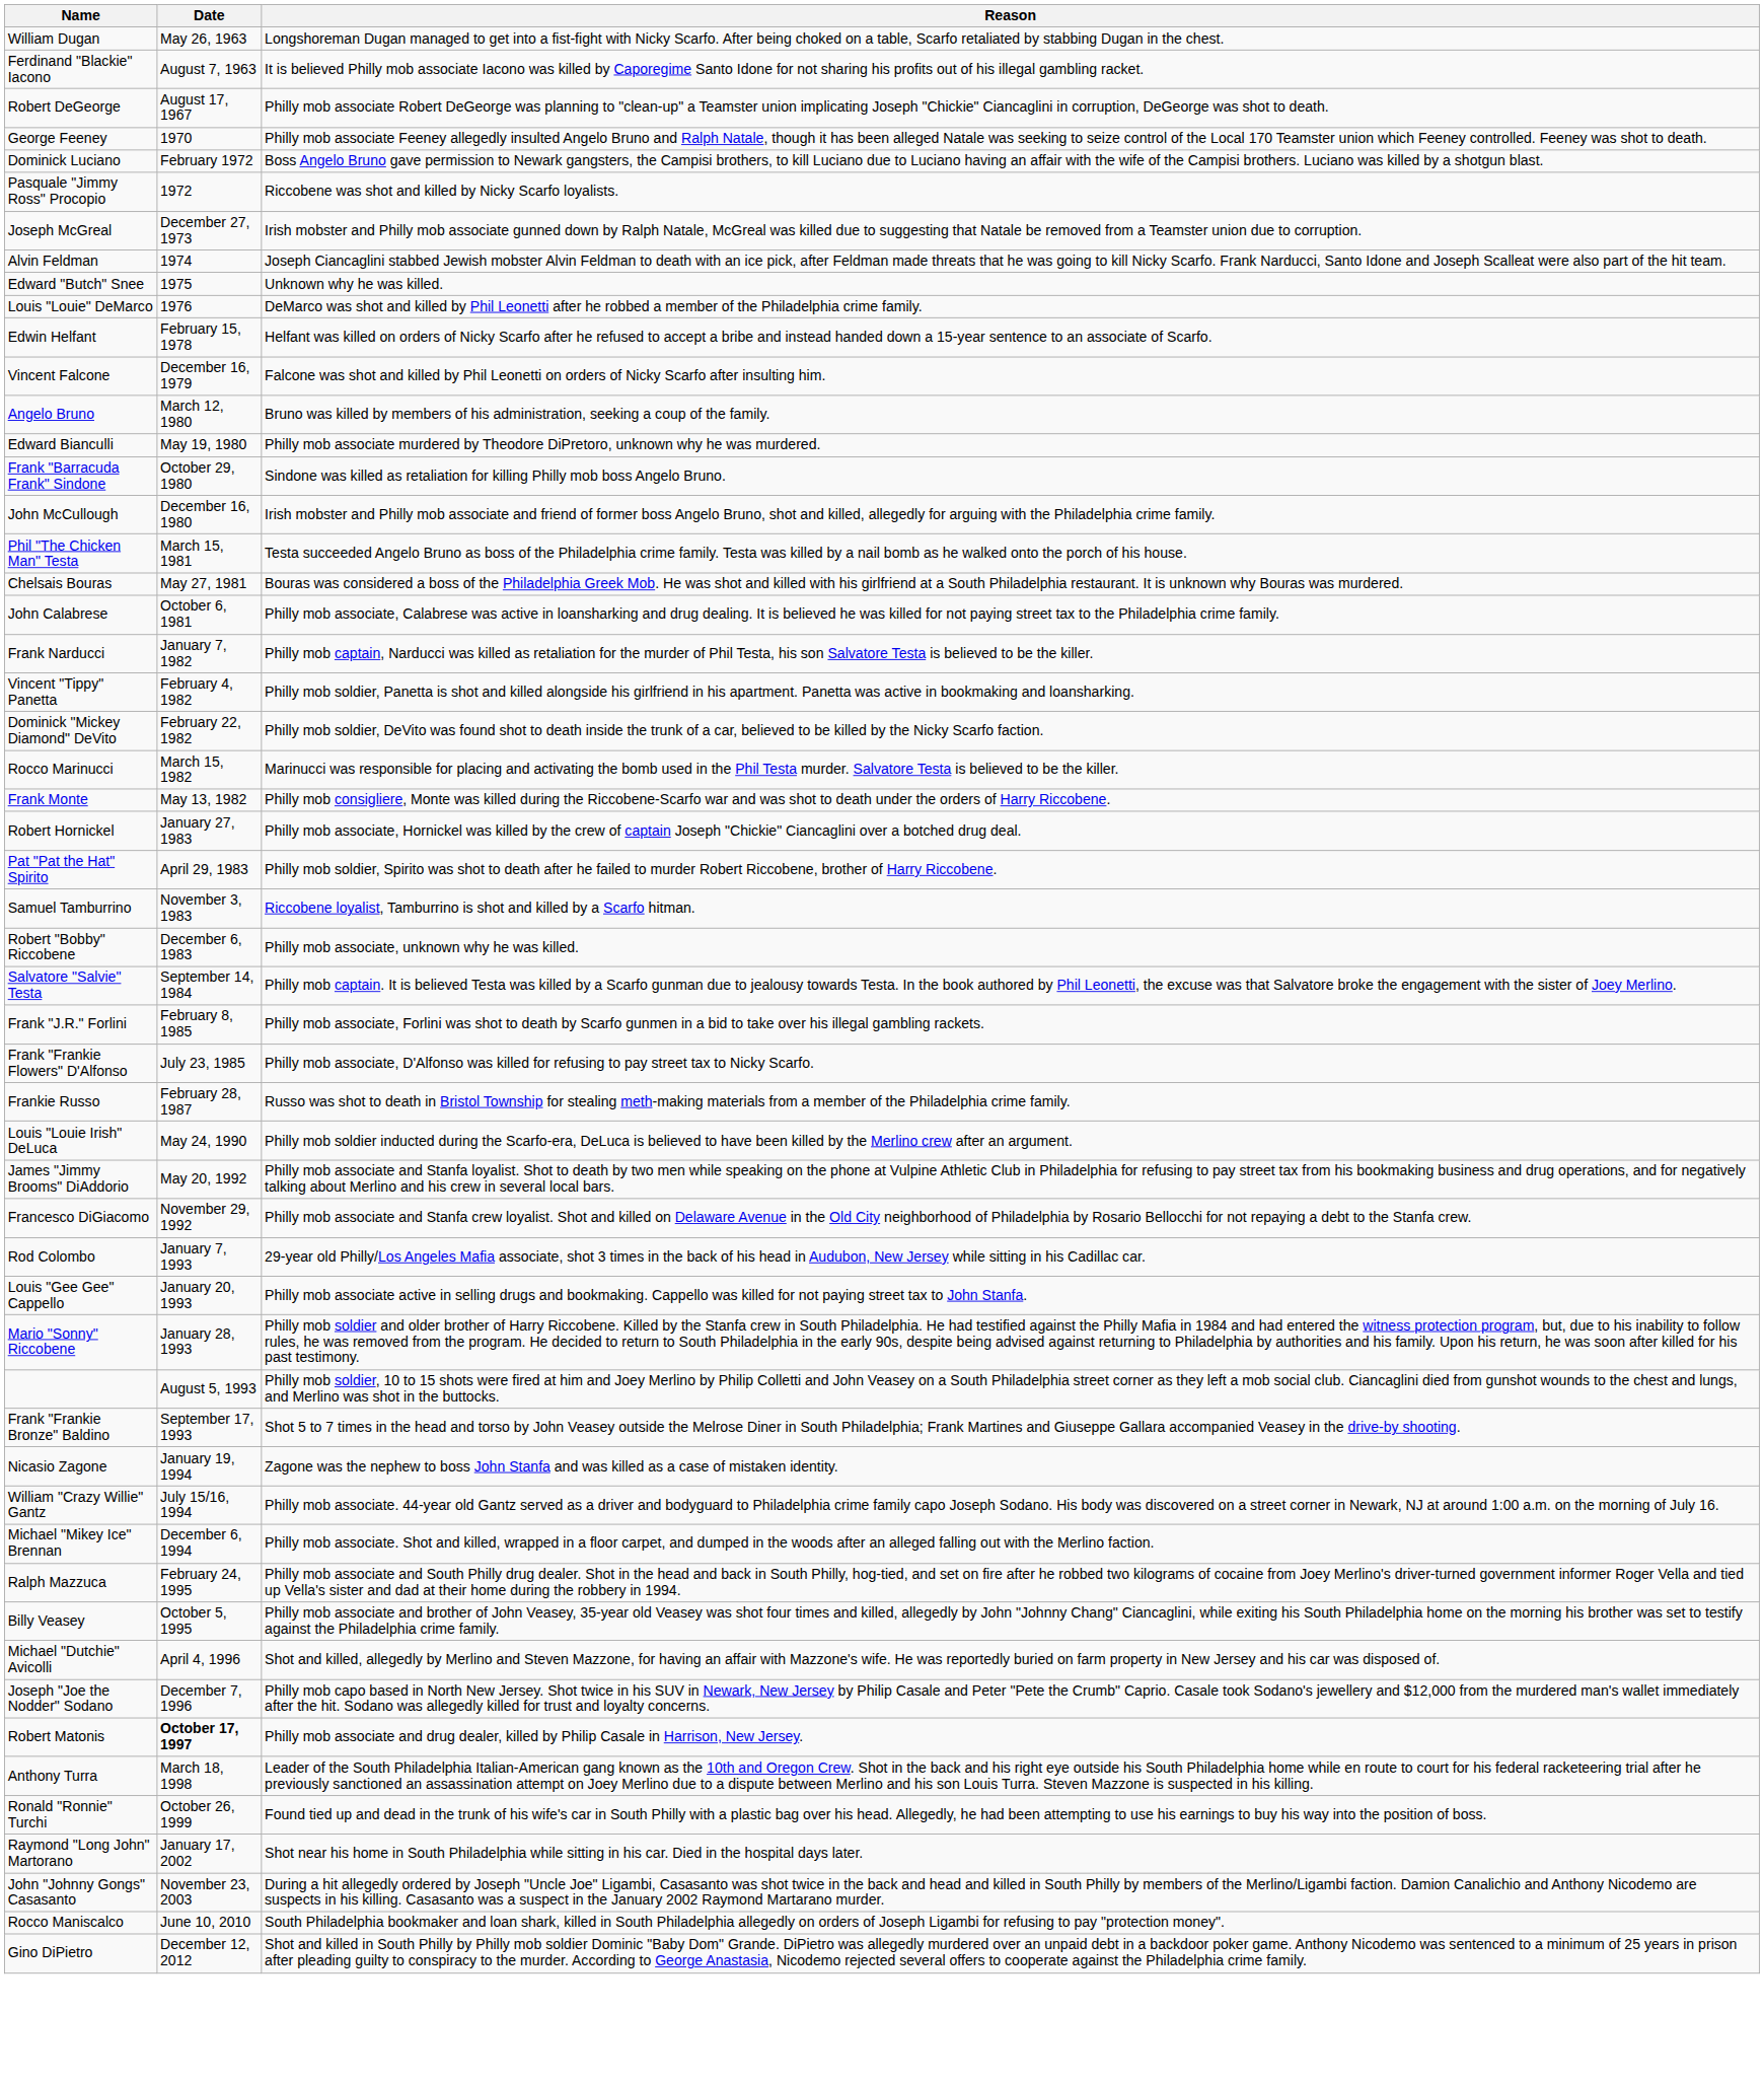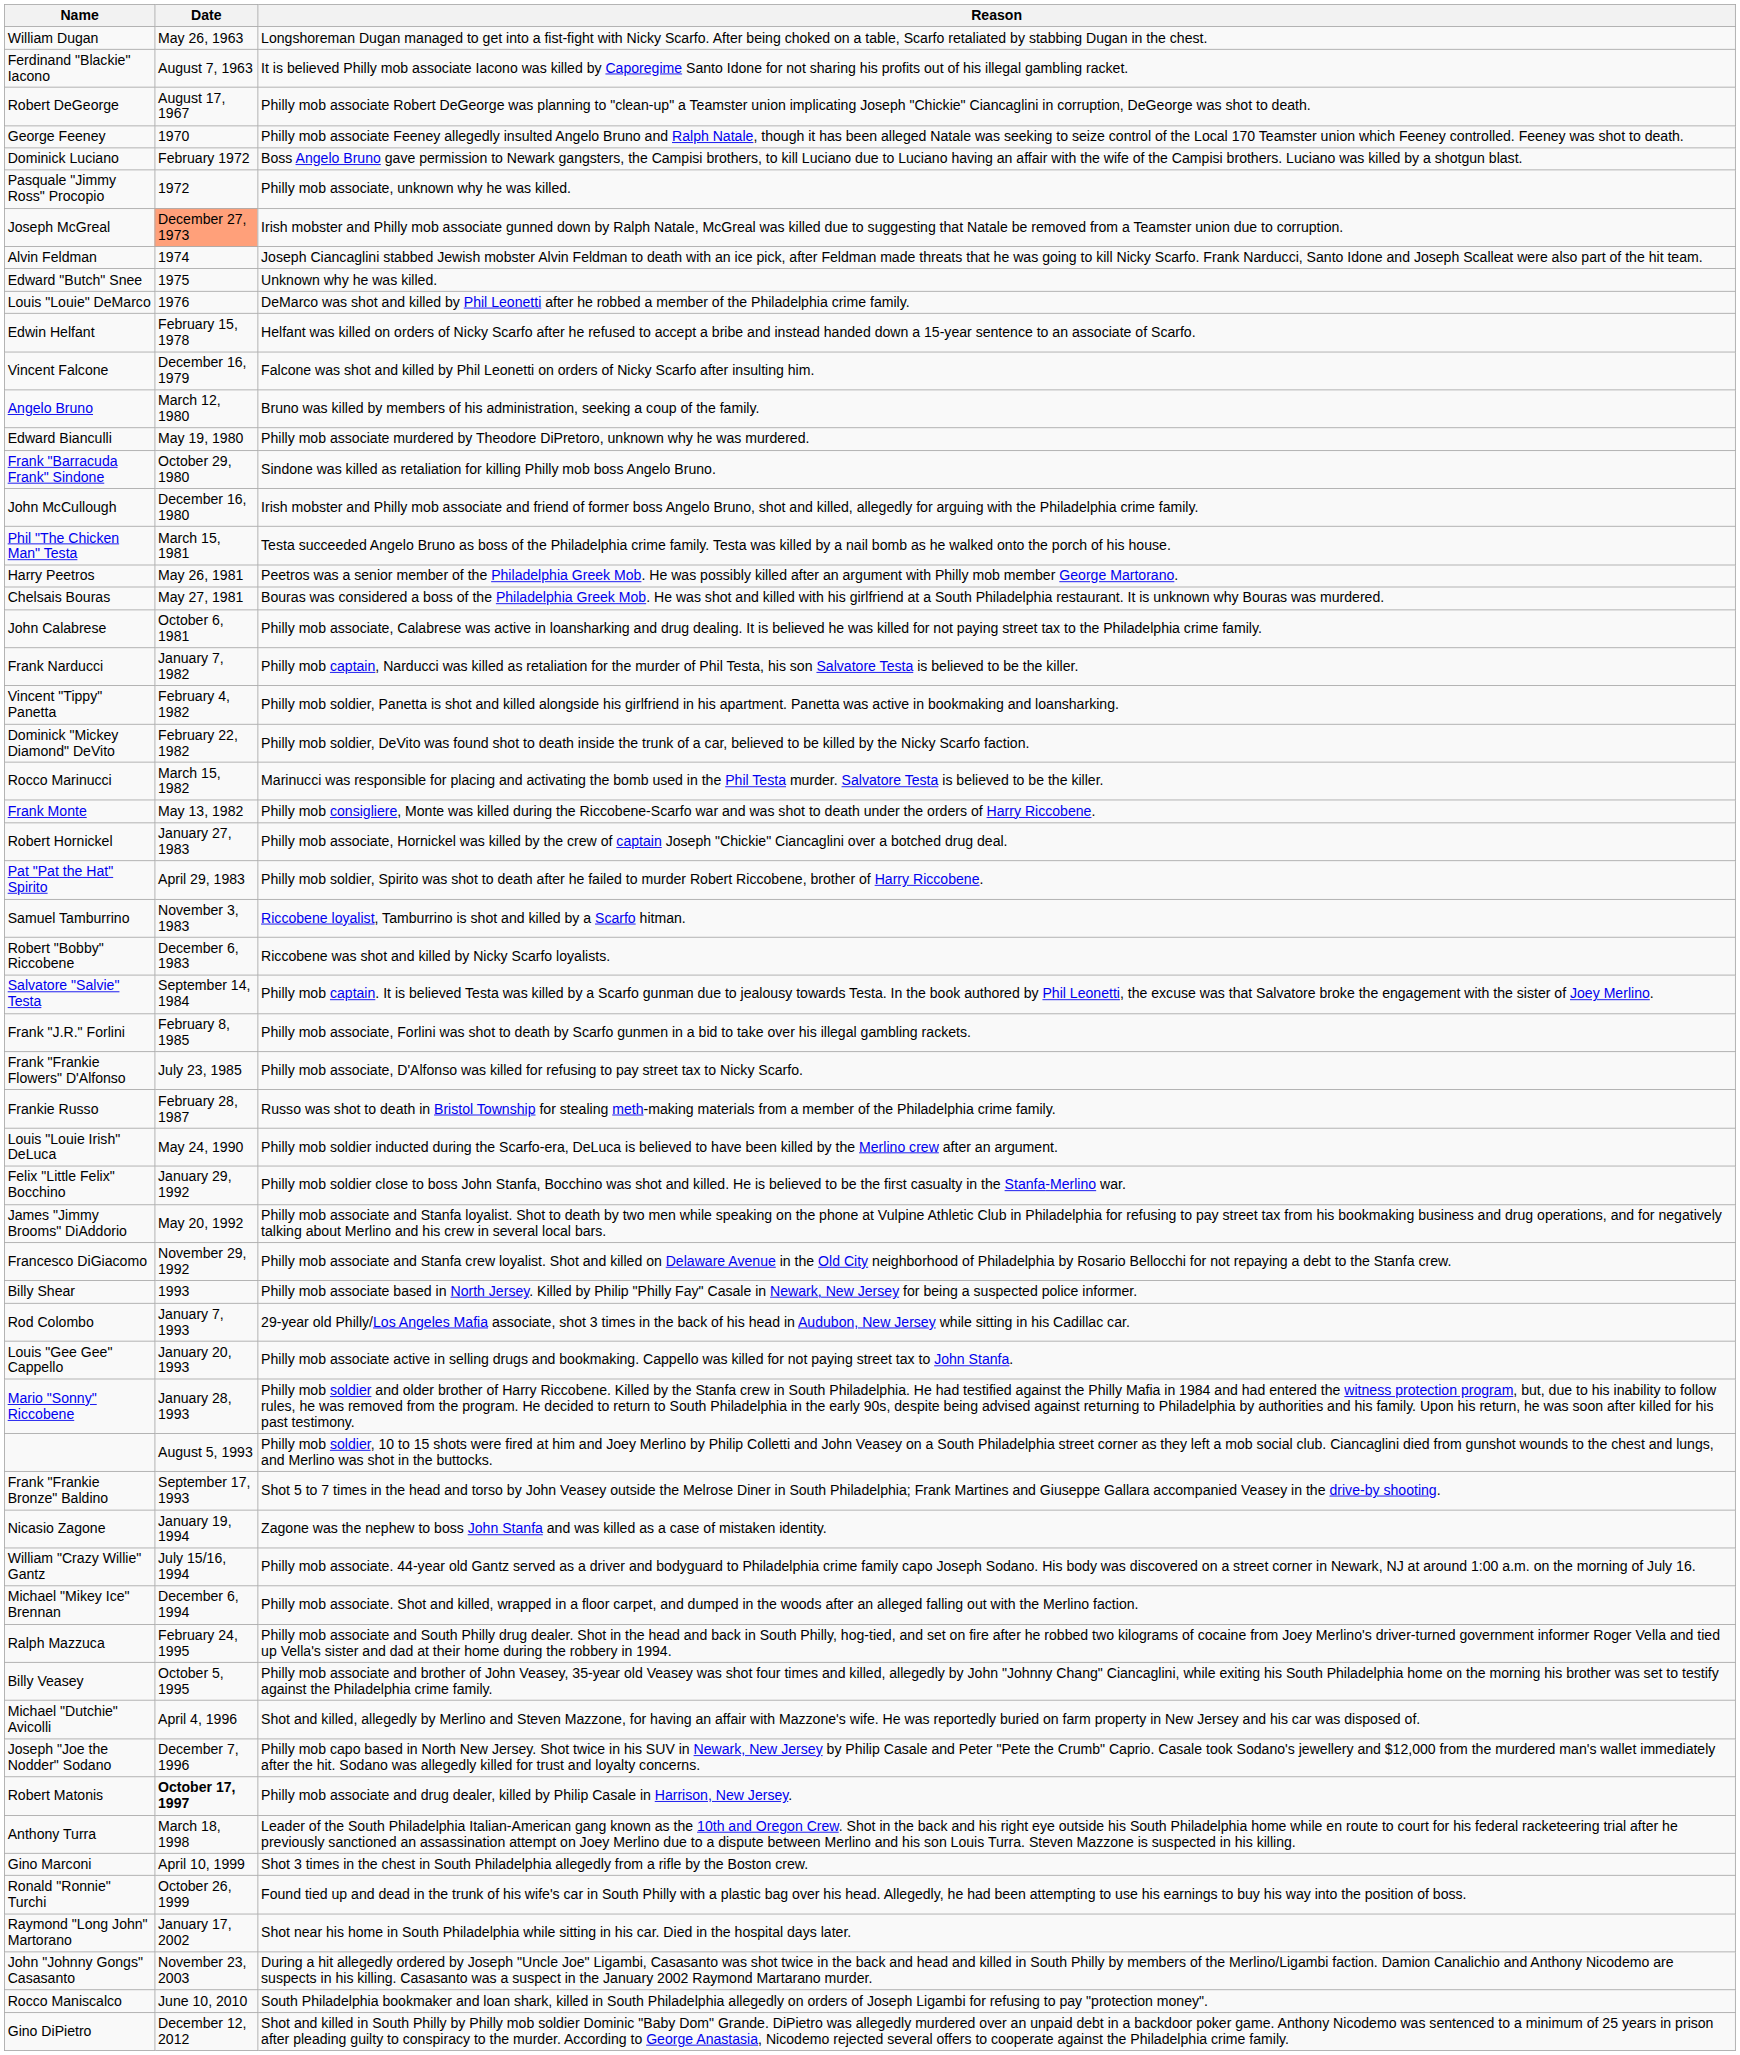Pasquale "Jimmy Ross" Procopio | Reason: Riccobene was shot and killed by Nicky Scarfo loyalists. -> Philly mob associate, unknown why he was killed.
Joseph McGreal | Date: no background -> lightsalmon background
+ row: Harry Peetros | May 26, 1981 | Peetros was a senior member of the Philadelphia Greek Mob. He was possibly killed after an argument with Philly mob member George Martorano.
Robert "Bobby" Riccobene | Reason: Philly mob associate, unknown why he was killed. -> Riccobene was shot and killed by Nicky Scarfo loyalists.
+ row: Felix "Little Felix" Bocchino | January 29, 1992 | Philly mob soldier close to boss John Stanfa, Bocchino was shot and killed. He is believed to be the first casualty in the Stanfa-Merlino war.
+ row: Billy Shear | 1993 | Philly mob associate based in North Jersey. Killed by Philip "Philly Fay" Casale in Newark, New Jersey for being a suspected police informer.
+ row: Gino Marconi | April 10, 1999 | Shot 3 times in the chest in South Philadelphia allegedly from a rifle by the Boston crew.
